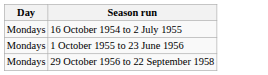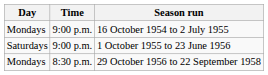+ column: Time | 9:00 p.m. | 9:00 p.m. | 8:30 p.m.
1 October 1955 to 23 June 1956 | Day: Mondays -> Saturdays
